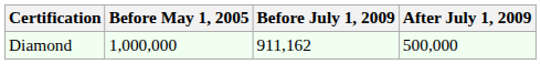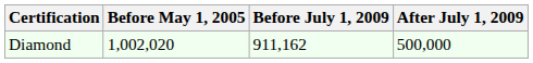Diamond | Before May 1, 2005: 1,000,000 -> 1,002,020
